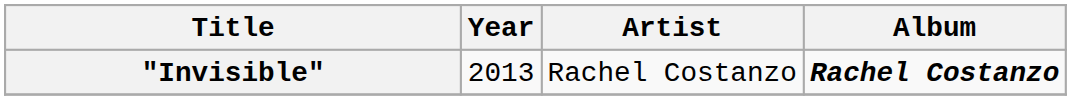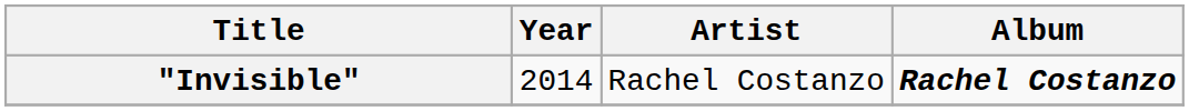"Invisible" | Year: 2013 -> 2014
